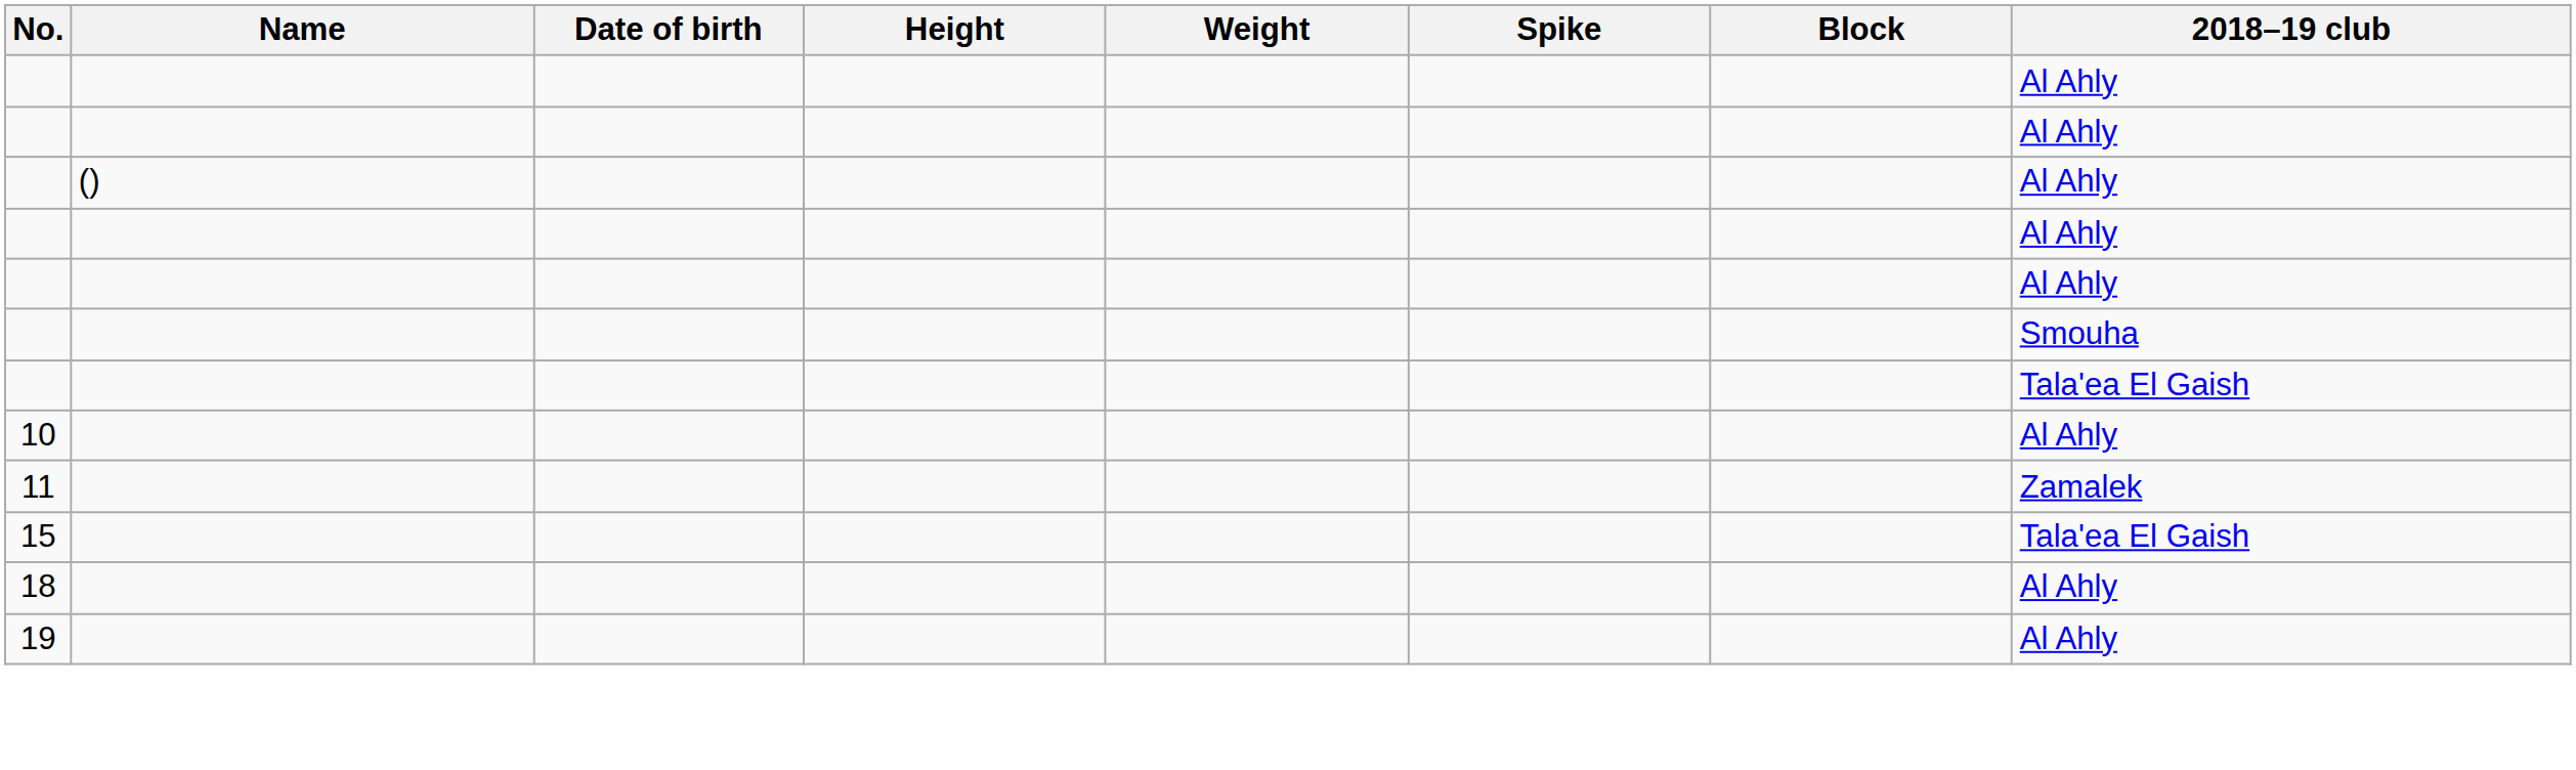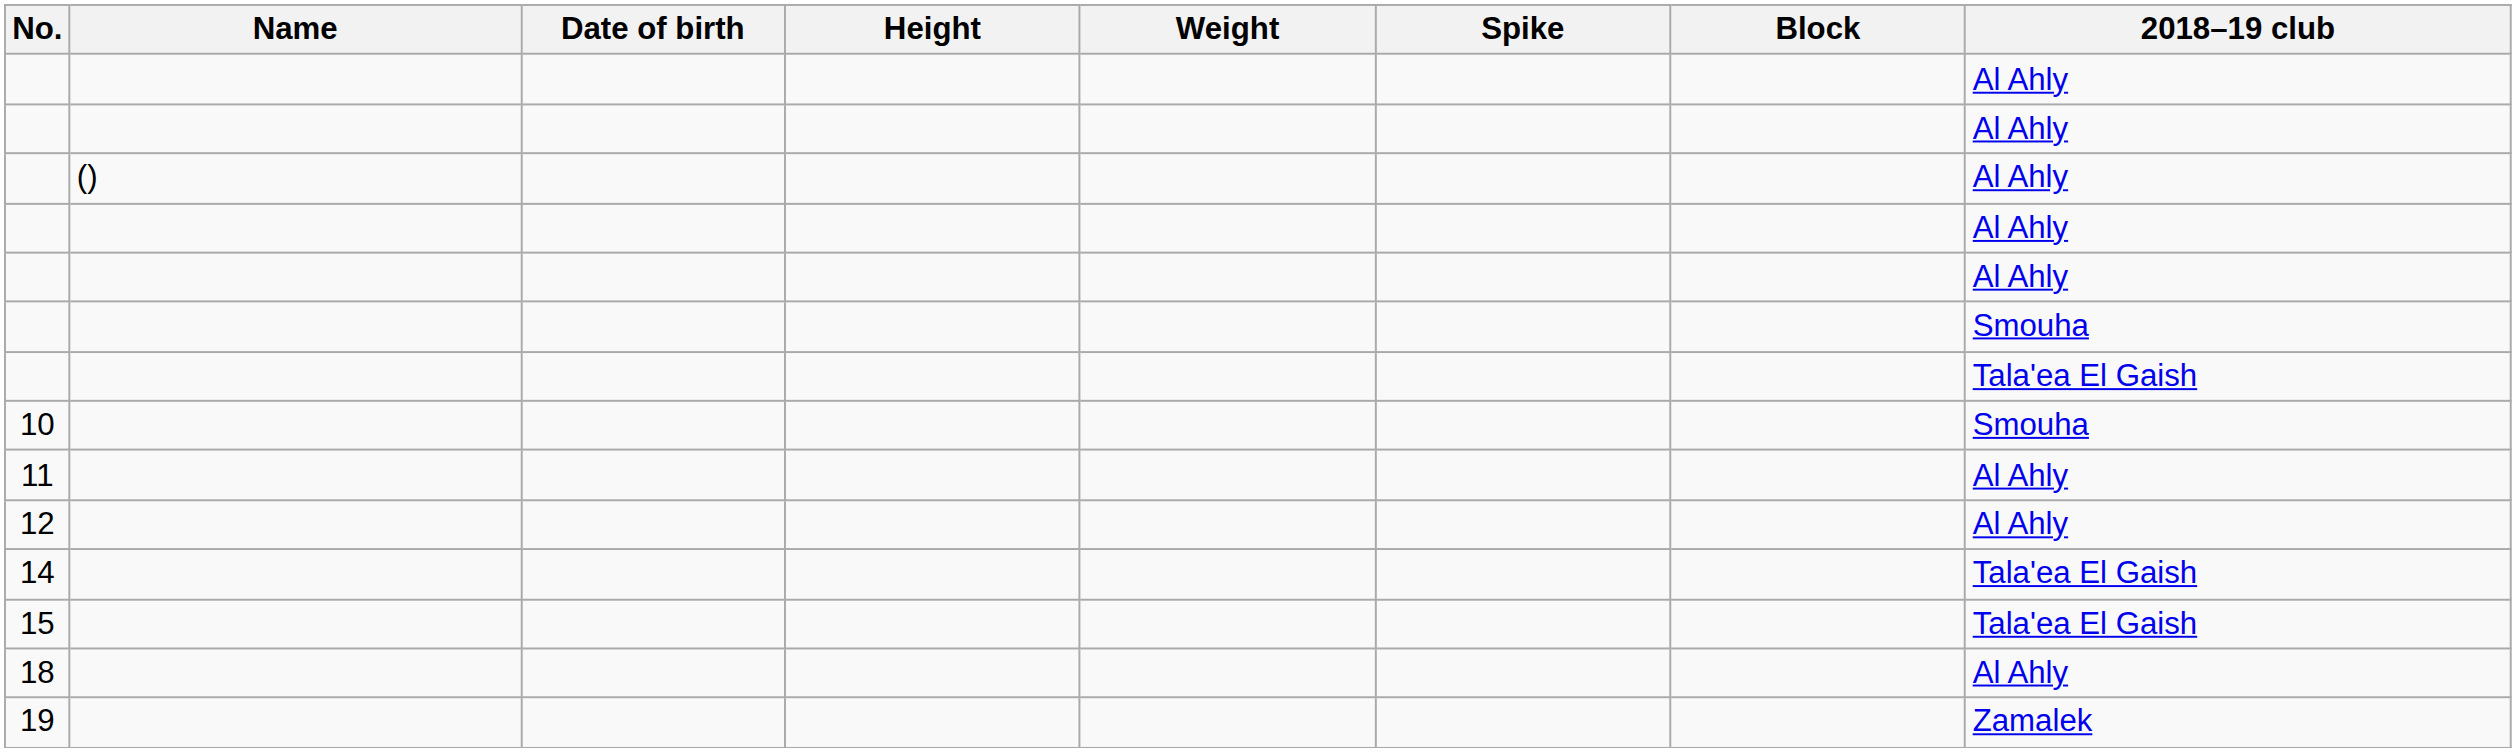10 | 2018–19 club: Al Ahly -> Smouha
11 | 2018–19 club: Zamalek -> Al Ahly
+ row: 12 | Al Ahly
+ row: 14 | Tala'ea El Gaish
19 | 2018–19 club: Al Ahly -> Zamalek
